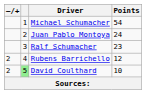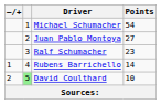Juan Pablo Montoya | Points: 24 -> 27
Rubens Barrichello | –/+: 2 -> 1
Rubens Barrichello | Points: 12 -> 14
